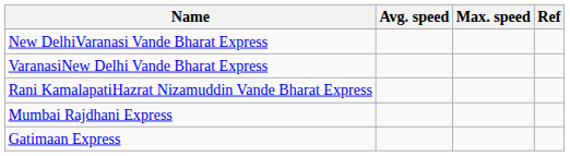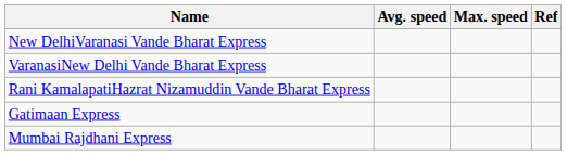rows swapped: Gatimaan Express <-> Mumbai Rajdhani Express
